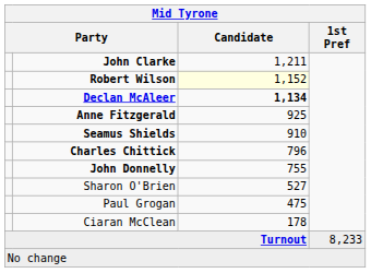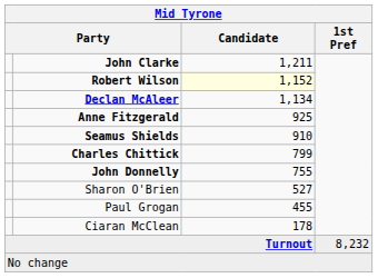Declan McAleer | Candidate: bold -> normal
Charles Chittick | Candidate: 796 -> 799
Paul Grogan | Candidate: 475 -> 455
Turnout | 1st Pref: 8,233 -> 8,232
